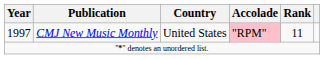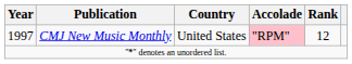1997 | Rank: 11 -> 12
